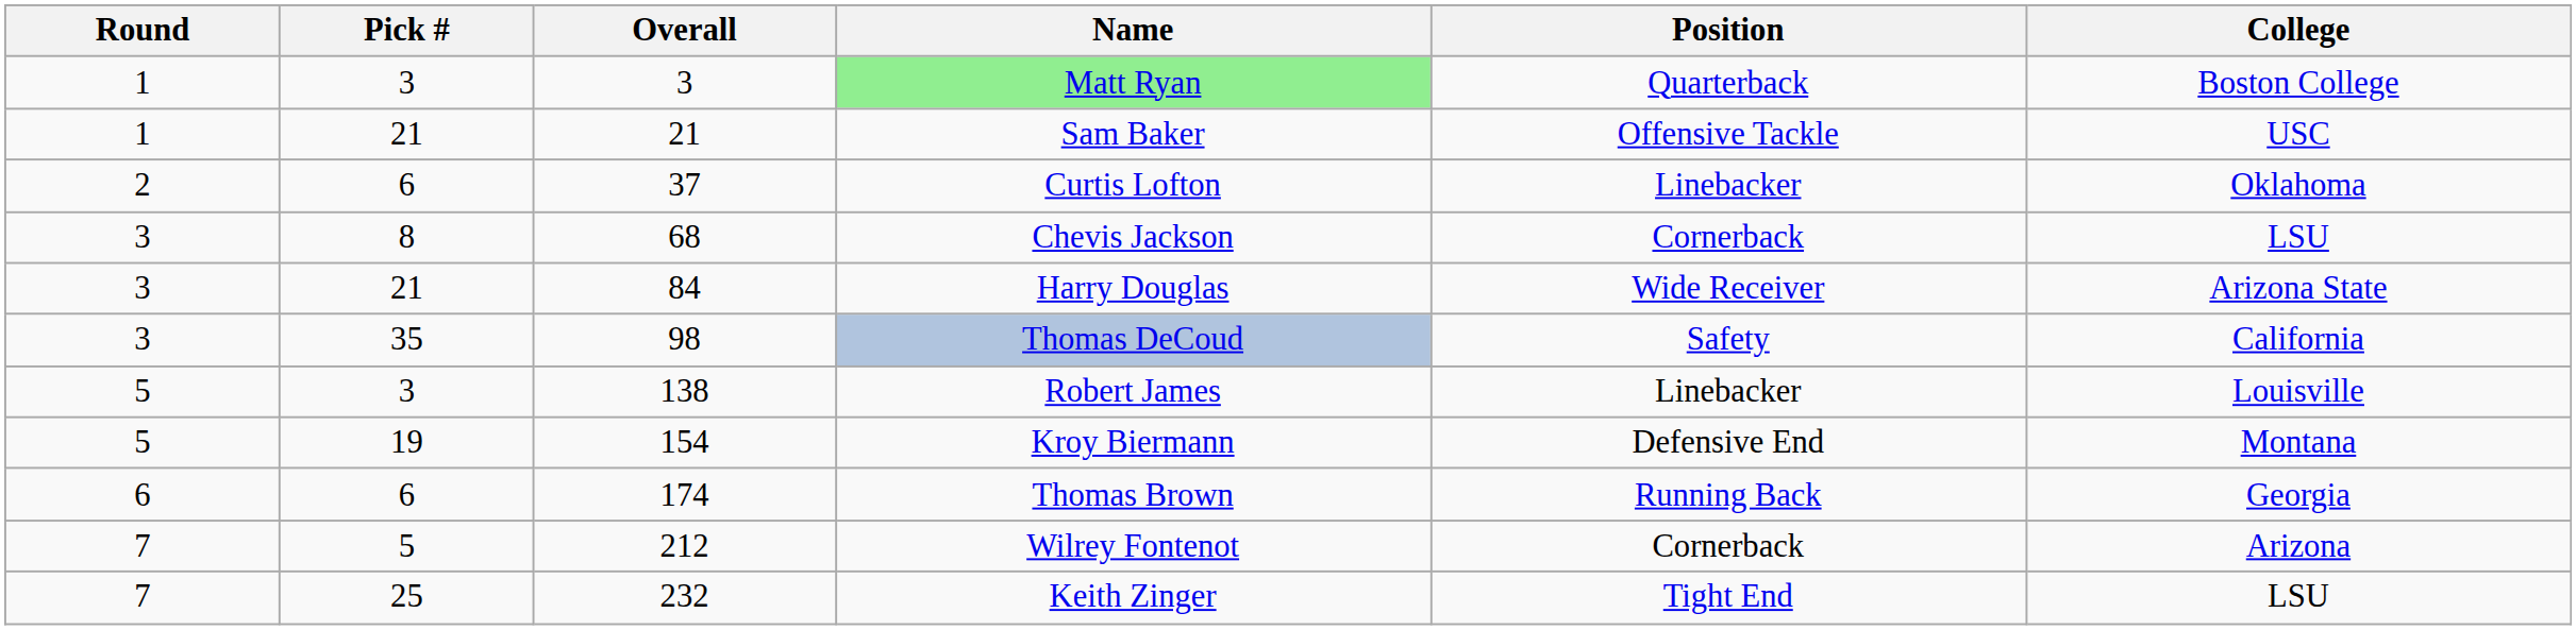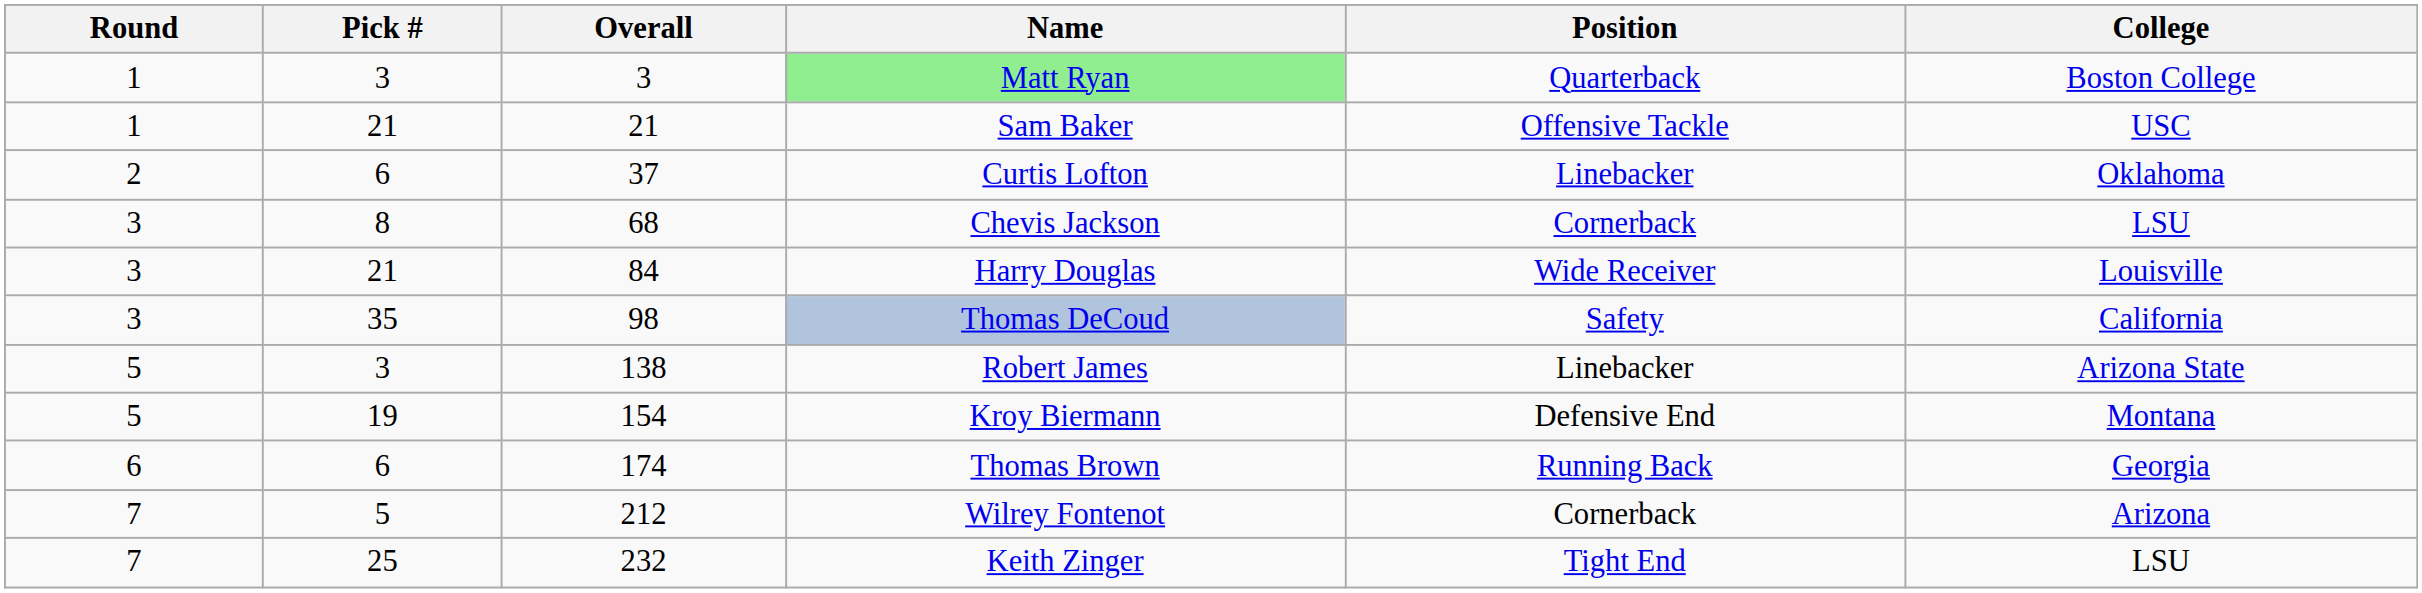Harry Douglas | College: Arizona State -> Louisville
Robert James | College: Louisville -> Arizona State
